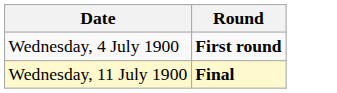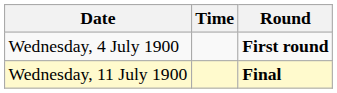+ column: Time
